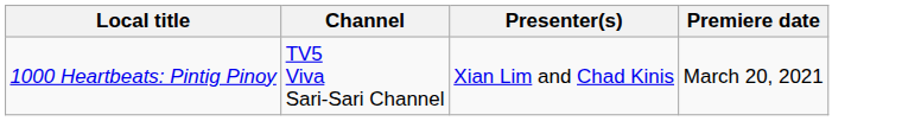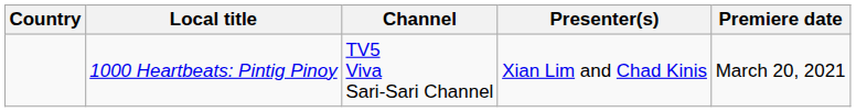+ column: Country
